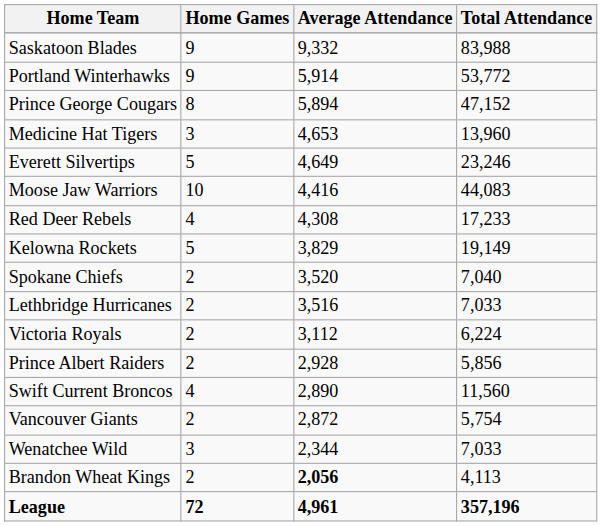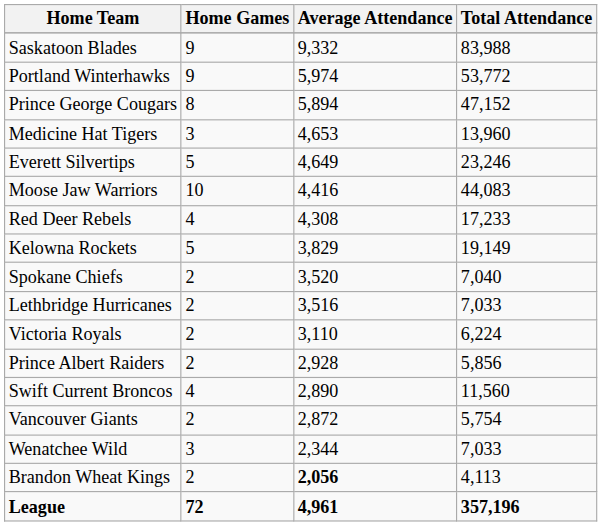Portland Winterhawks | Average Attendance: 5,914 -> 5,974
Victoria Royals | Average Attendance: 3,112 -> 3,110
